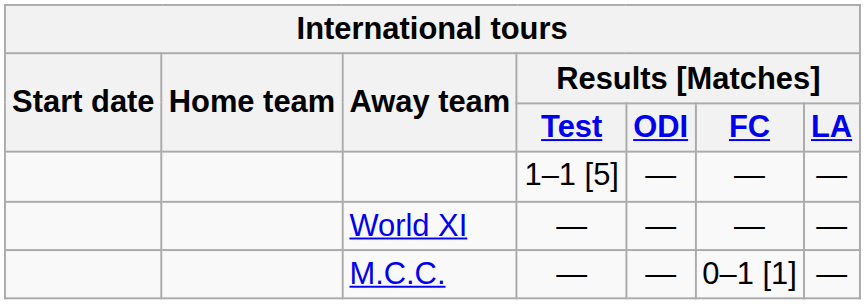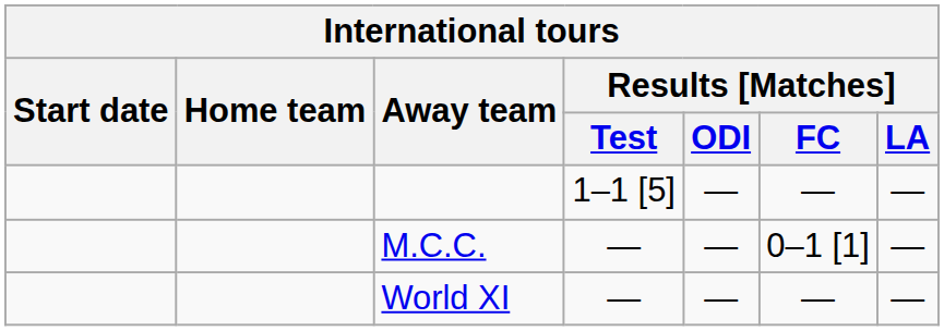rows swapped: M.C.C. <-> World XI
